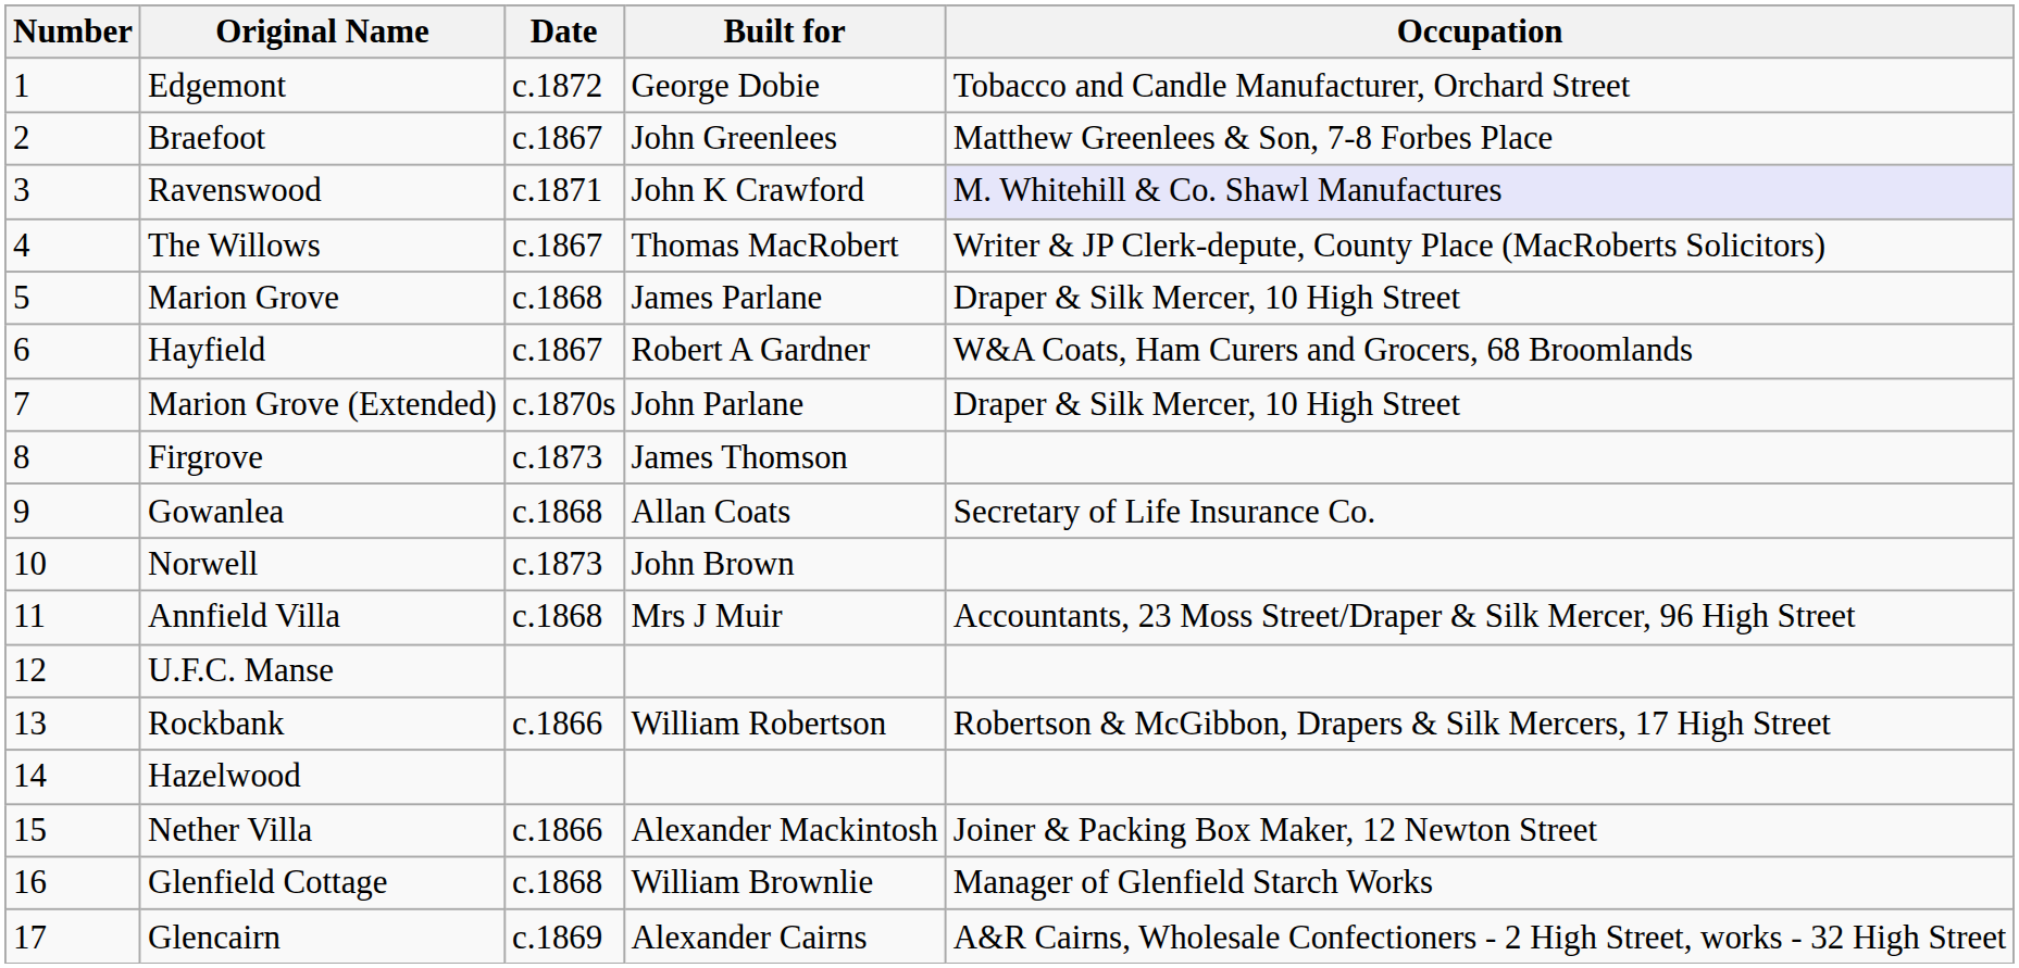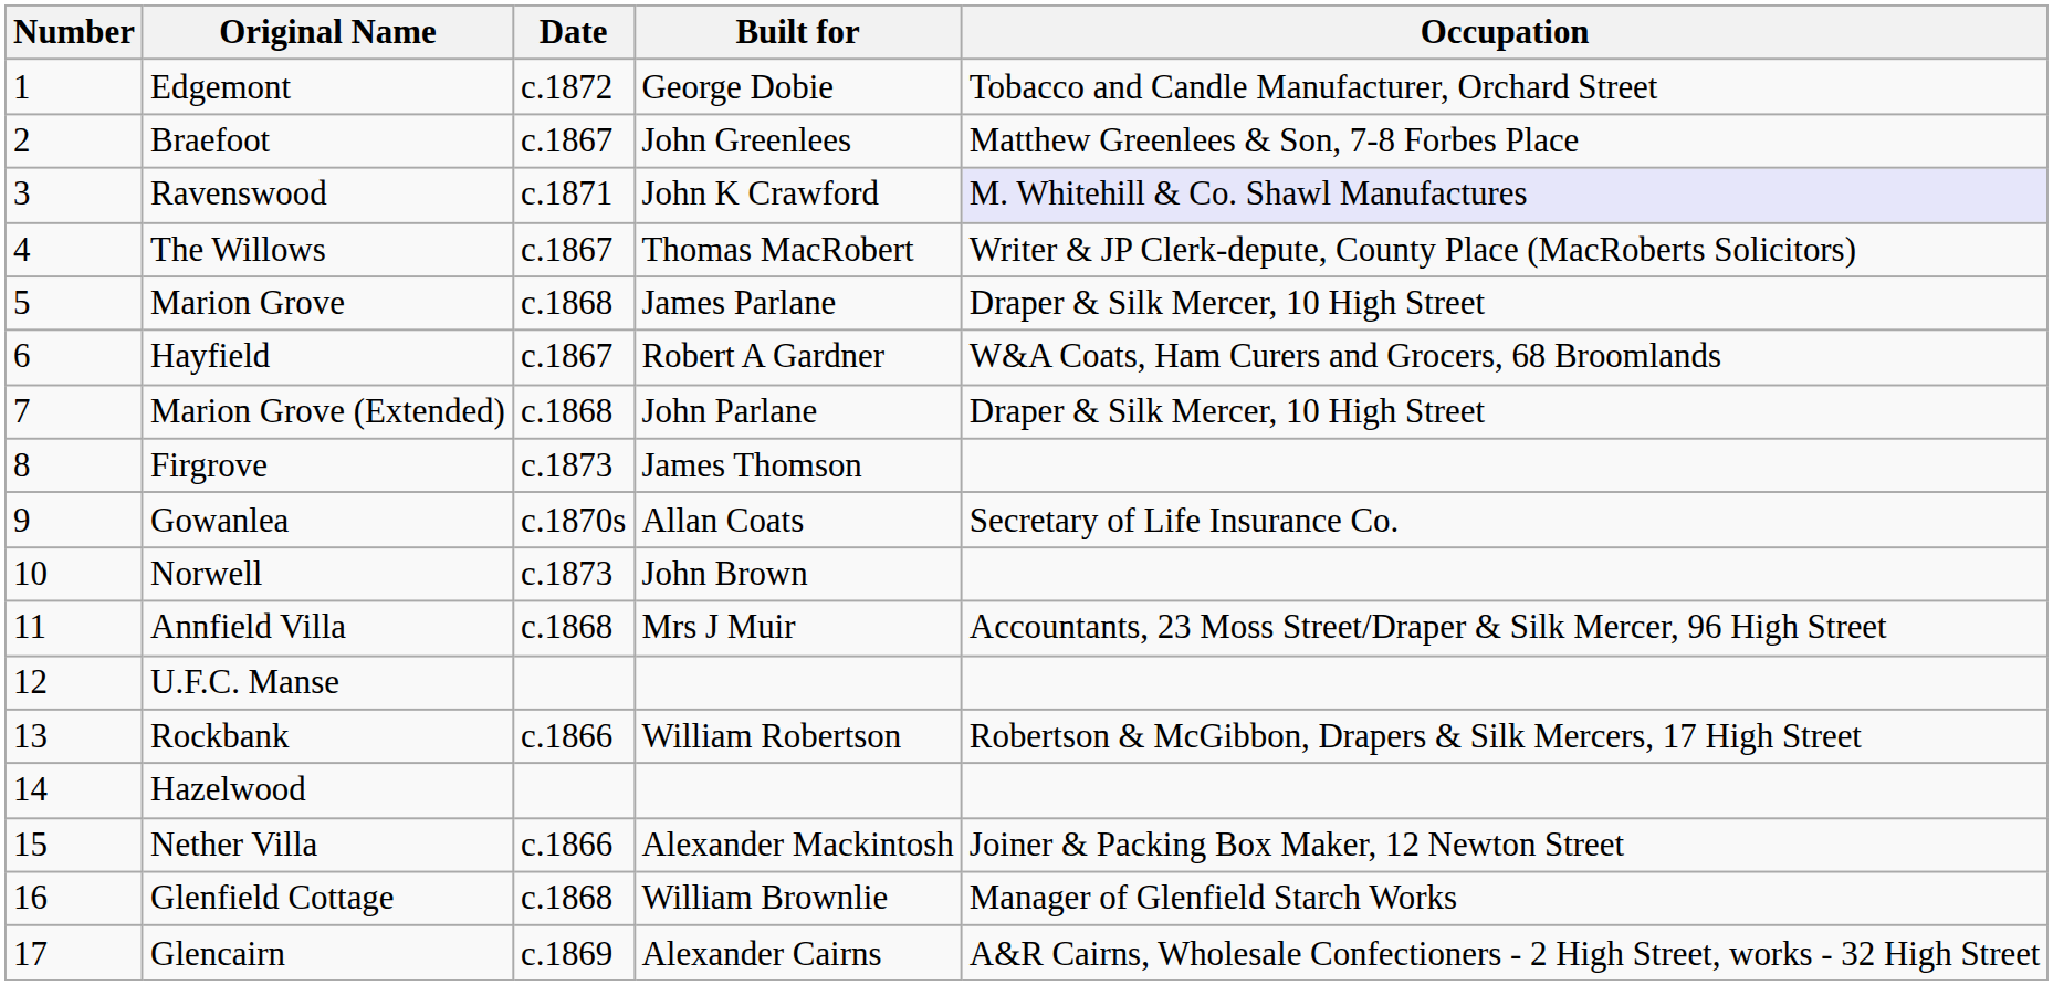Marion Grove (Extended) | Date: c.1870s -> c.1868
Gowanlea | Date: c.1868 -> c.1870s
